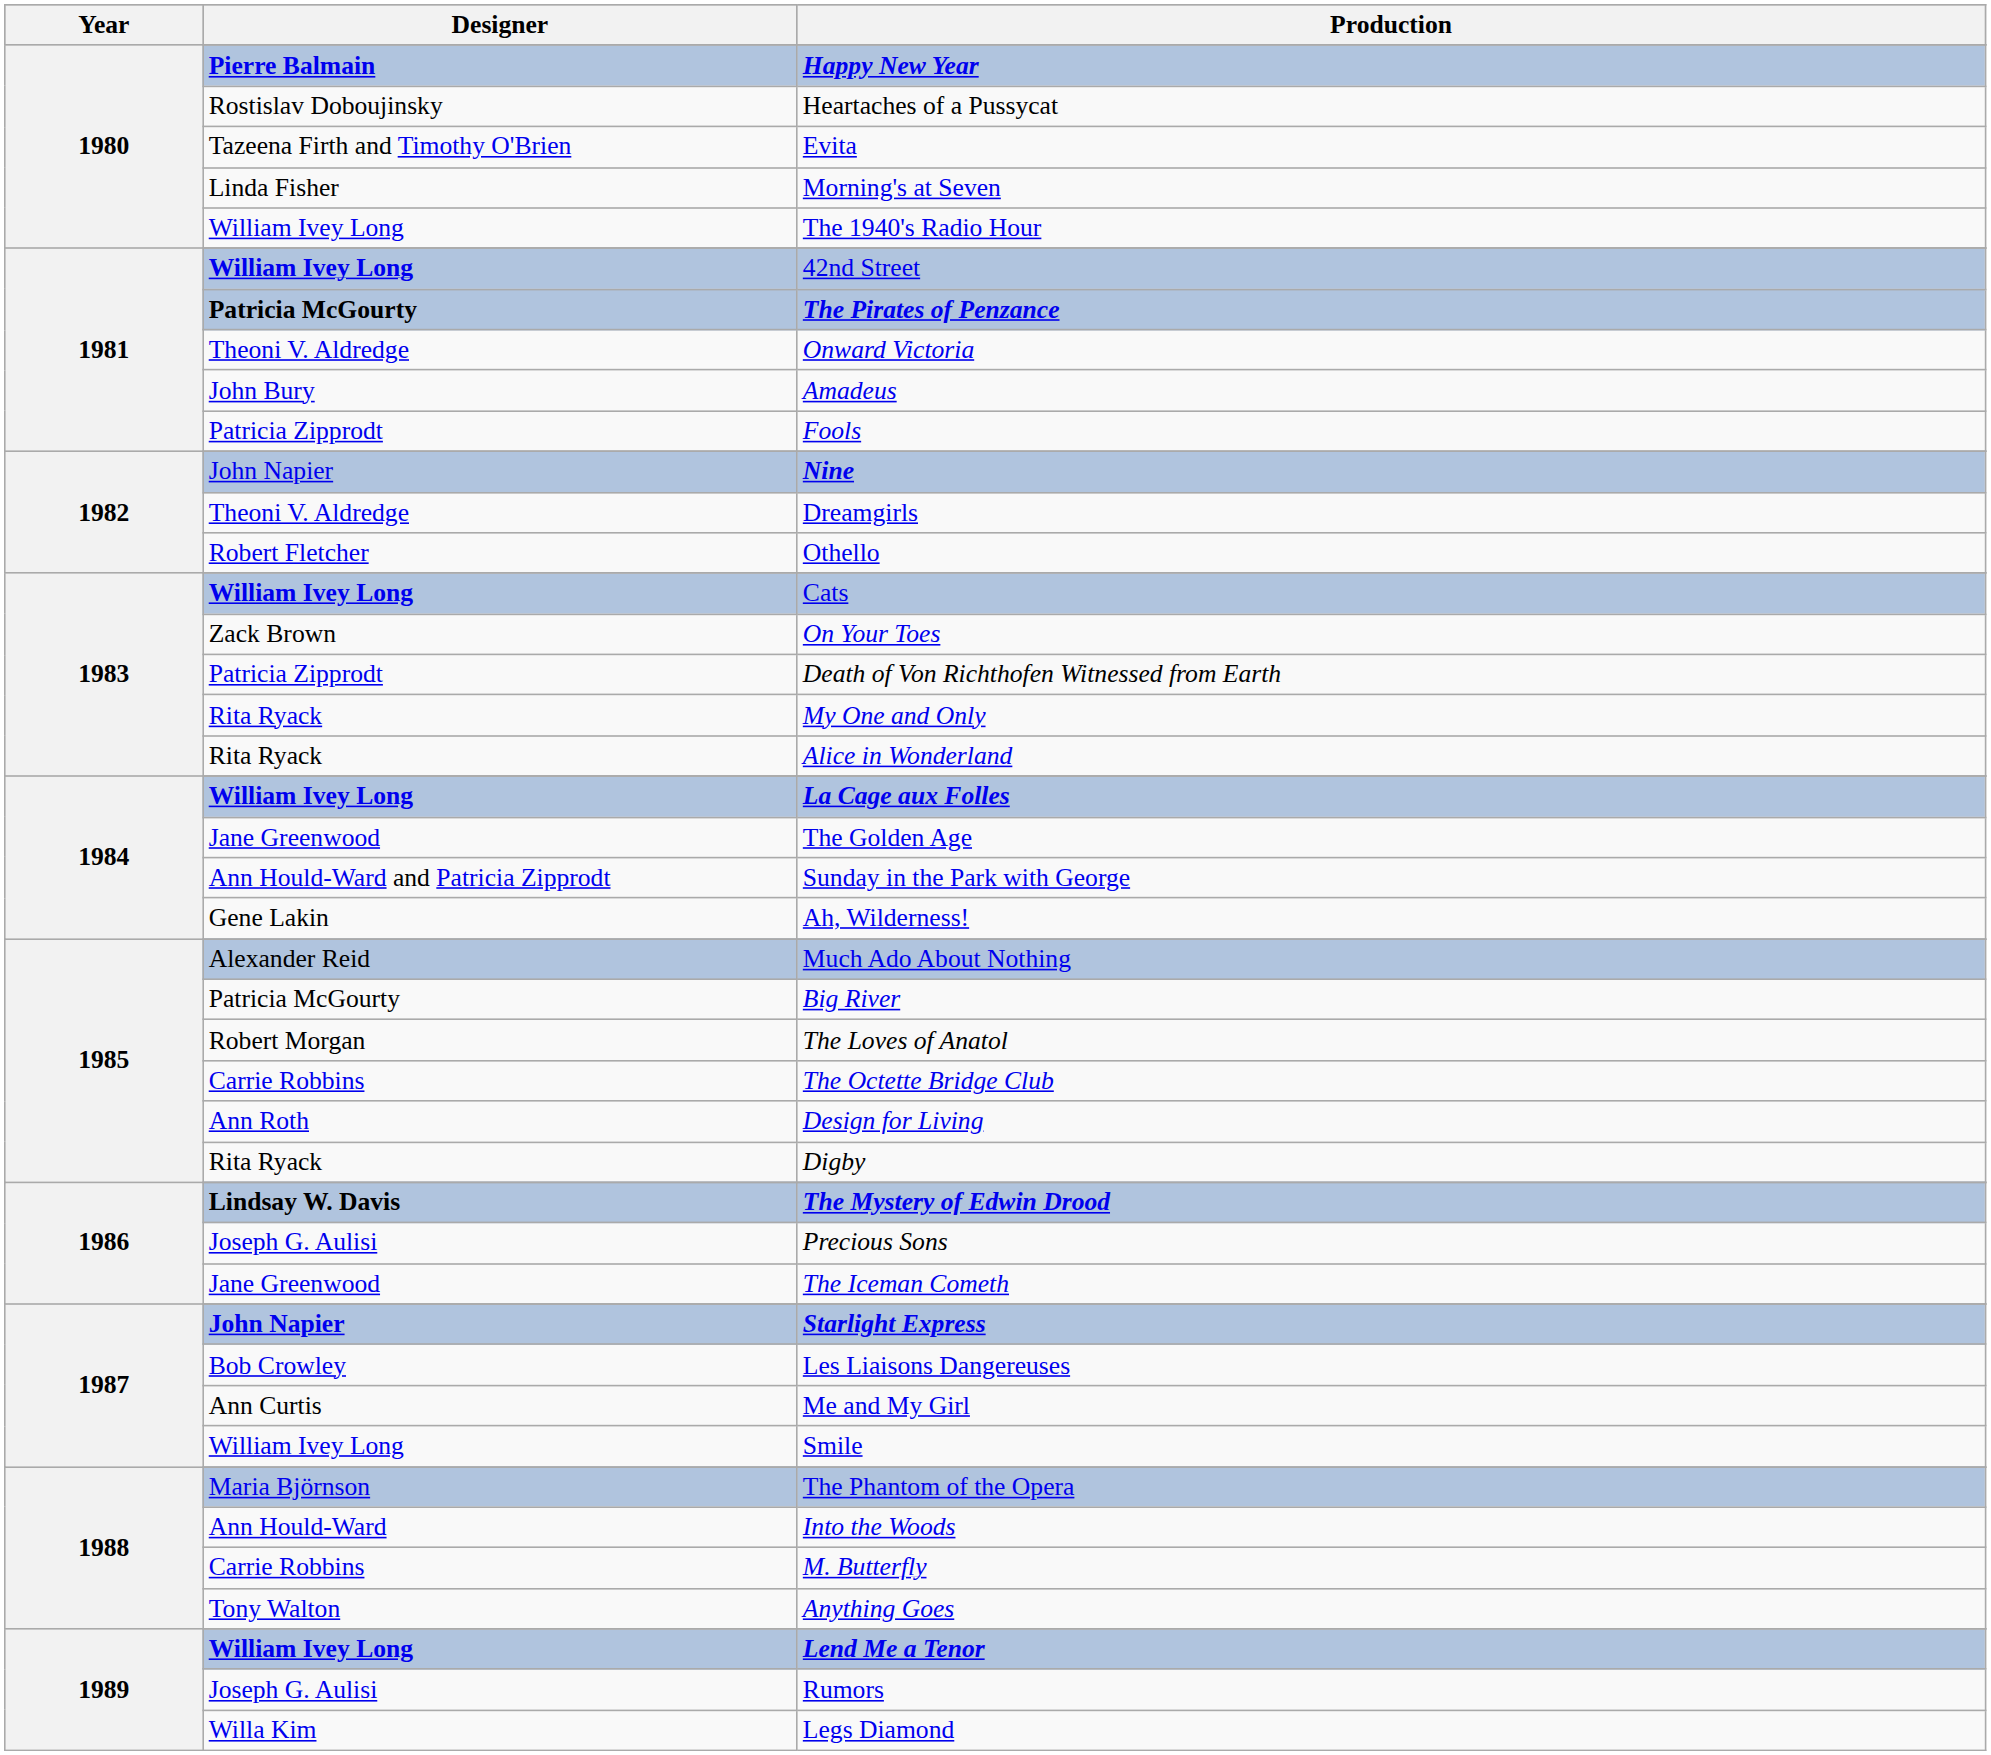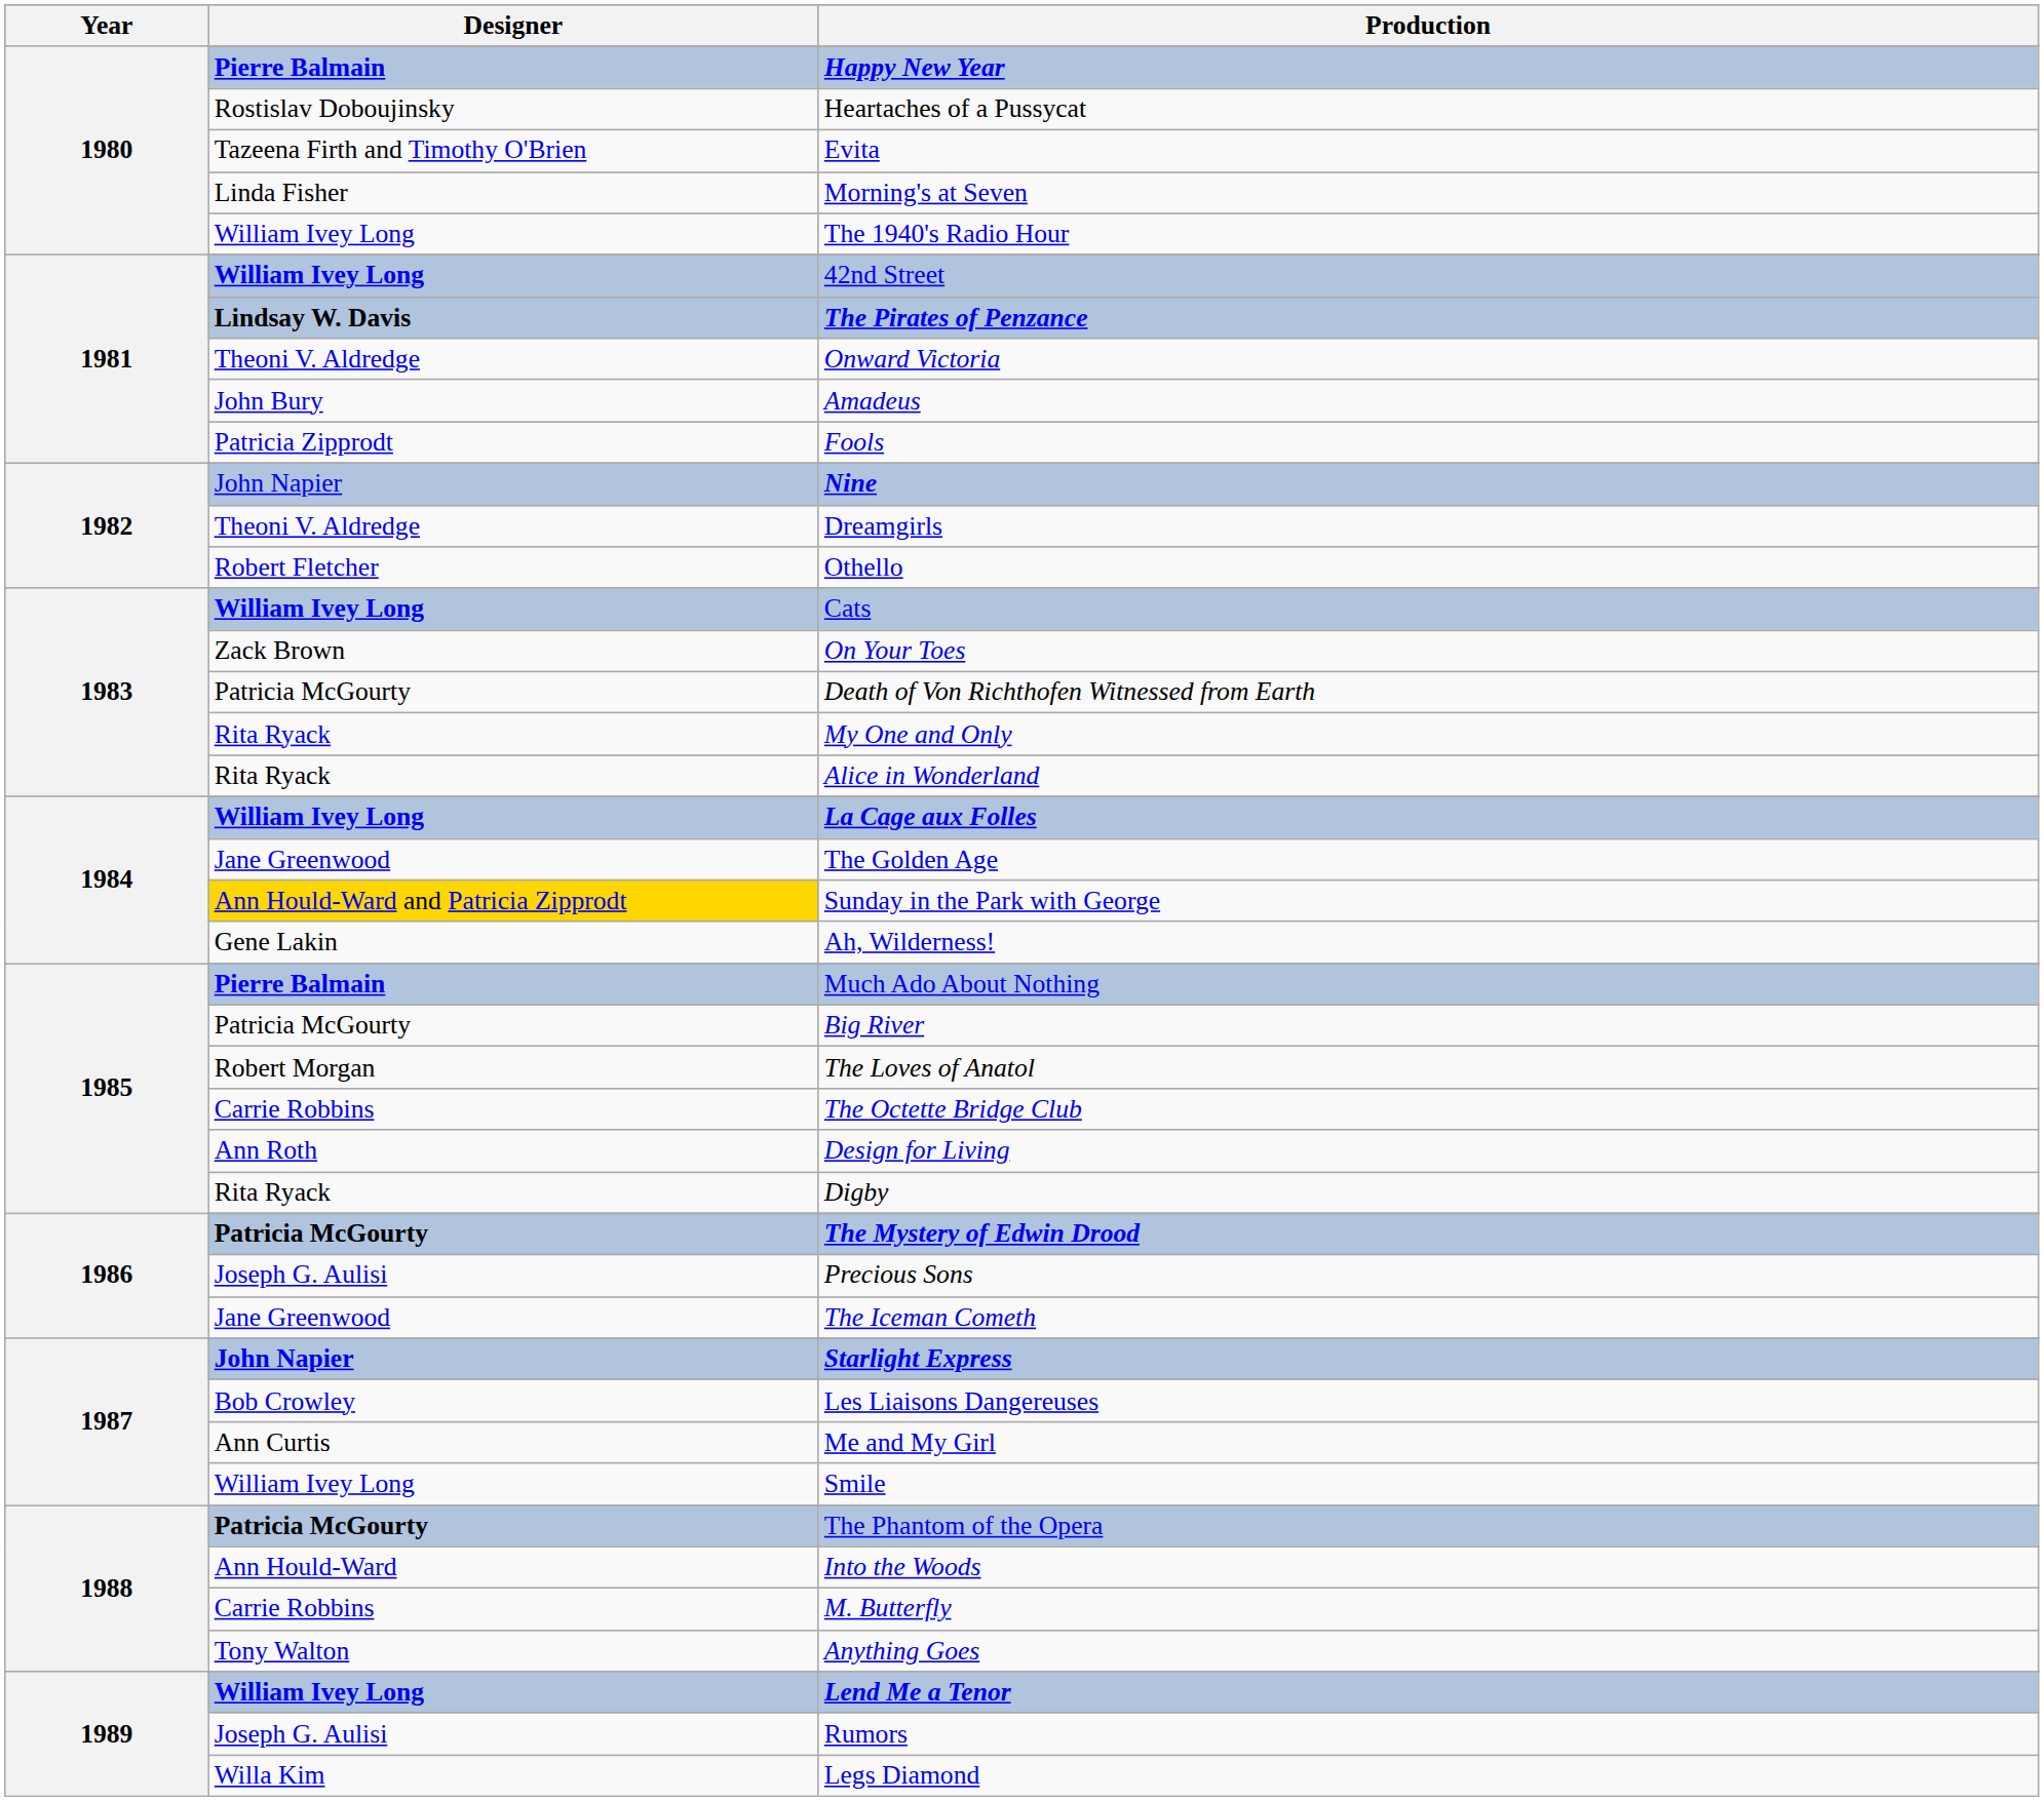The Pirates of Penzance | Designer: Patricia McGourty -> Lindsay W. Davis
Death of Von Richthofen Witnessed from Earth | Designer: Patricia Zipprodt -> Patricia McGourty
Sunday in the Park with George | Designer: no background -> gold background
Much Ado About Nothing | Designer: Alexander Reid -> Pierre Balmain
The Mystery of Edwin Drood | Designer: Lindsay W. Davis -> Patricia McGourty
The Phantom of the Opera | Designer: Maria Björnson -> Patricia McGourty
